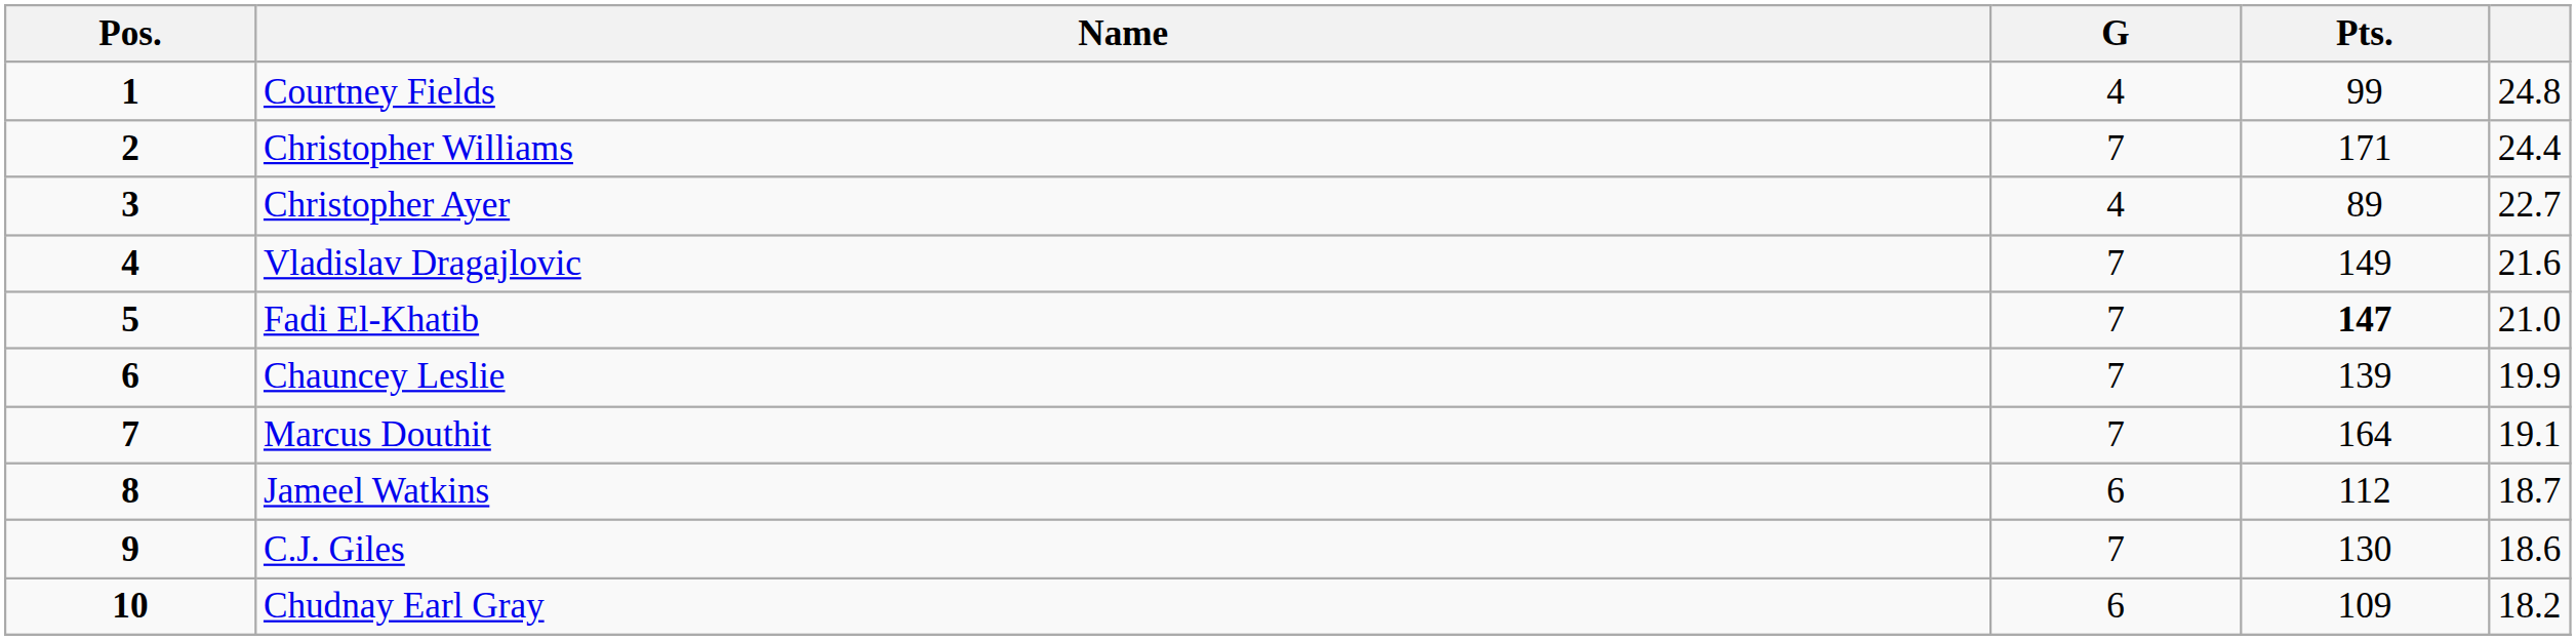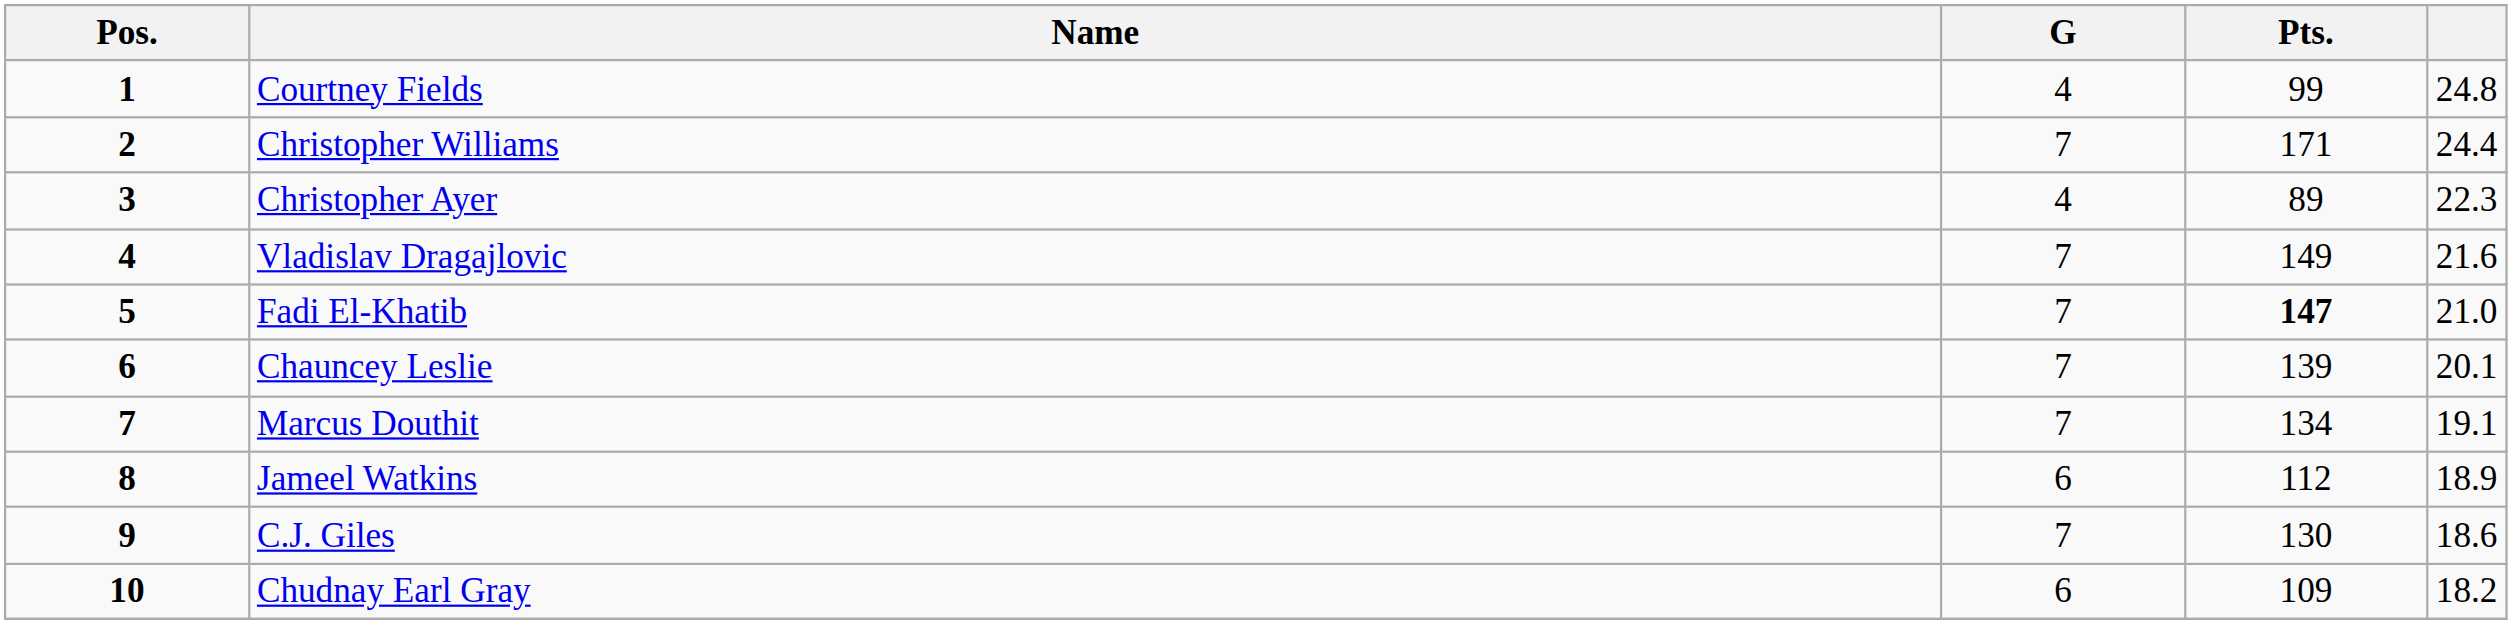Christopher Ayer | column 5: 22.7 -> 22.3
Chauncey Leslie | column 5: 19.9 -> 20.1
Marcus Douthit | Pts.: 164 -> 134
Jameel Watkins | column 5: 18.7 -> 18.9
